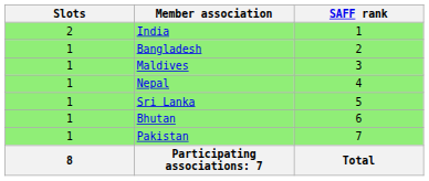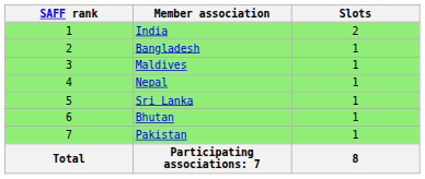columns swapped: SAFF rank <-> Slots
